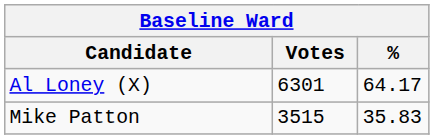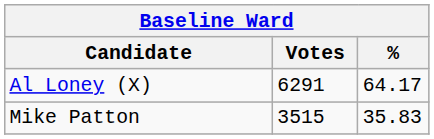Al Loney (X) | Votes: 6301 -> 6291
